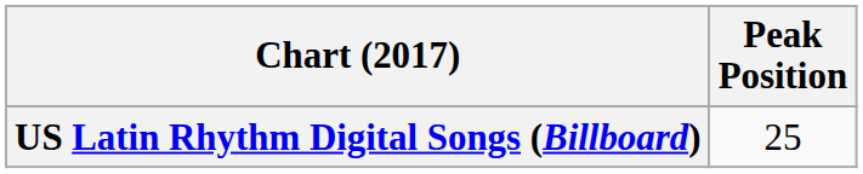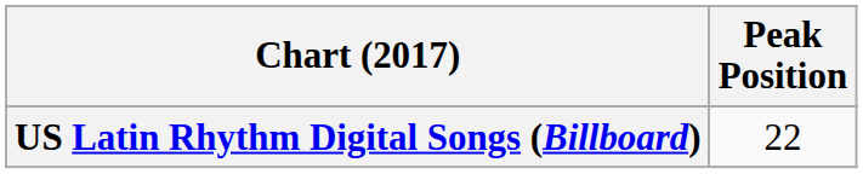US Latin Rhythm Digital Songs (Billboard) | Peak Position: 25 -> 22
